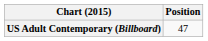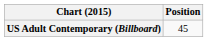US Adult Contemporary (Billboard) | Position: 47 -> 45
